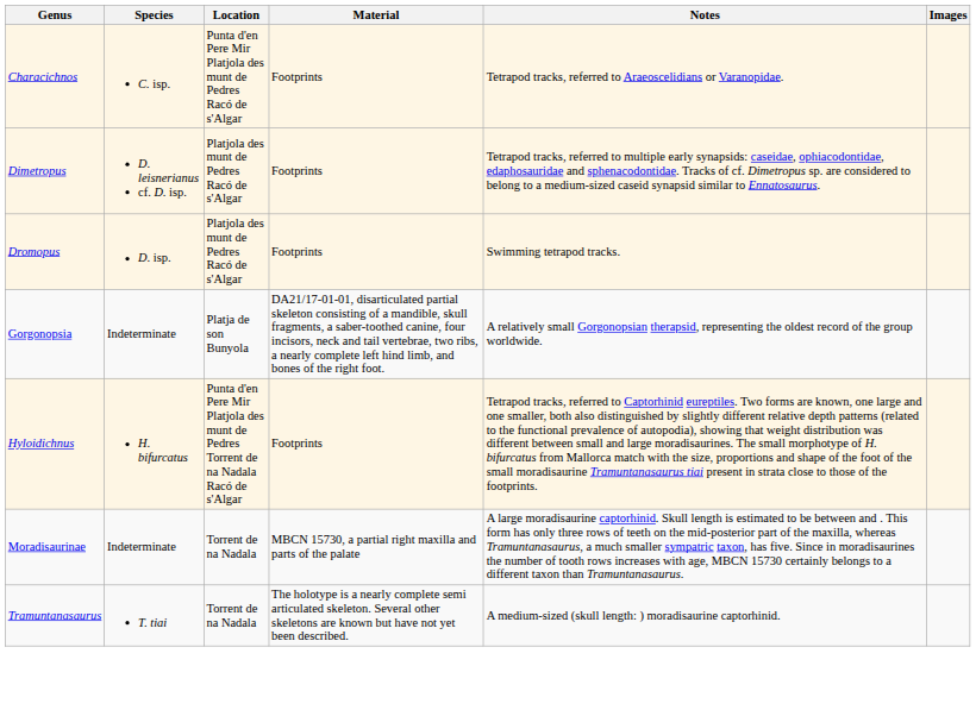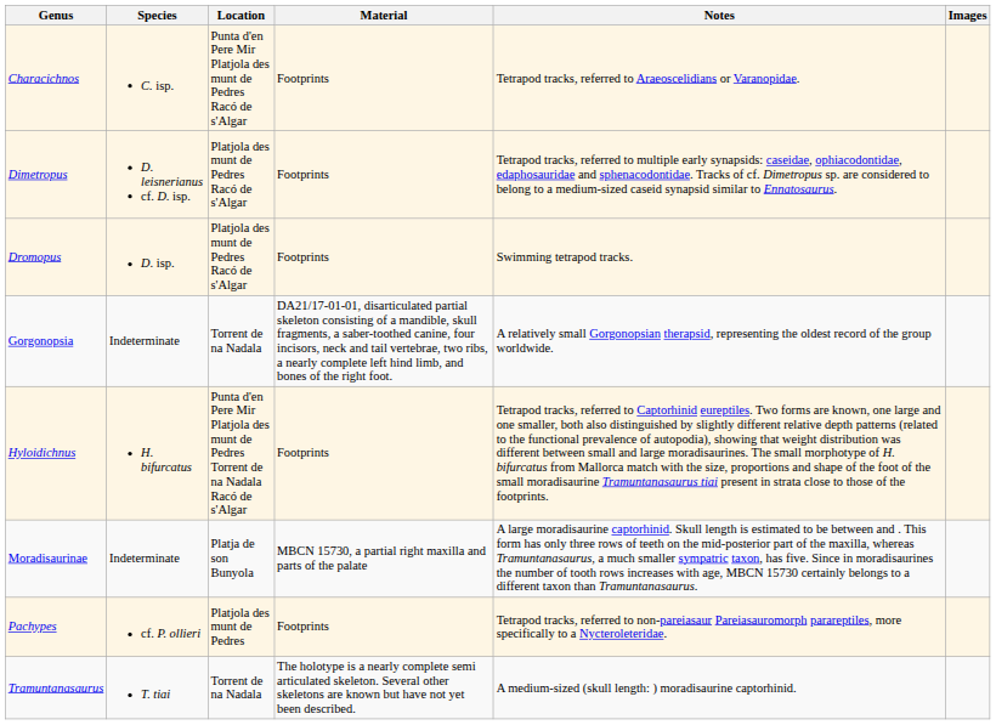Gorgonopsia | Location: Platja de son Bunyola -> Torrent de na Nadala
Moradisaurinae | Location: Torrent de na Nadala -> Platja de son Bunyola
+ row: Pachypes | cf. P. ollieri | Platjola des munt de Pedres | Footprints | Tetrapod tracks, referred to non-pareiasaur Pareiasauromorph parareptiles, more specifically to a Nycteroleteridae.
